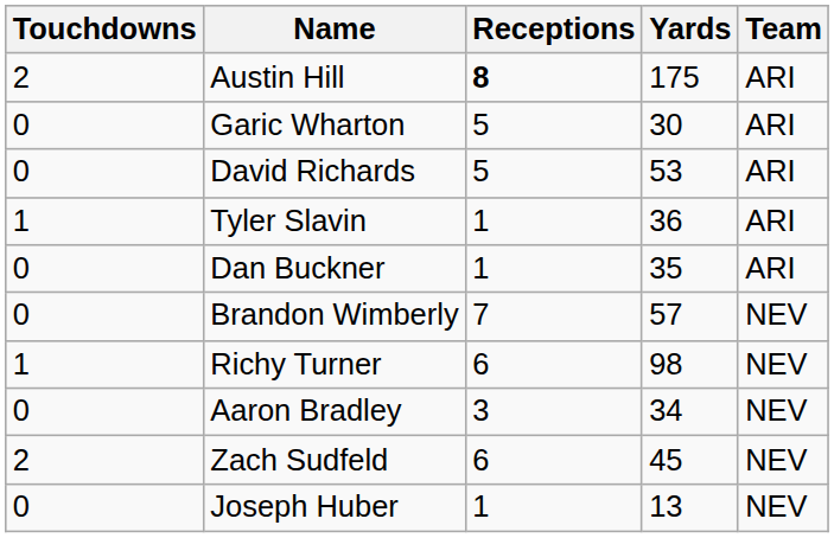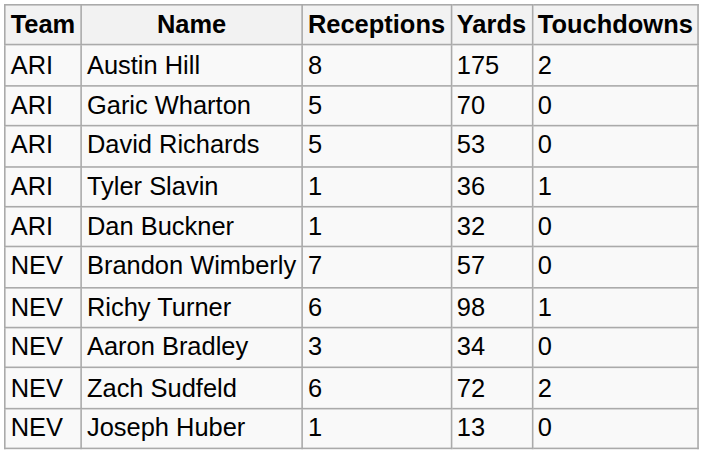columns swapped: Team <-> Touchdowns
Austin Hill | Receptions: bold -> normal
Garic Wharton | Yards: 30 -> 70
Dan Buckner | Yards: 35 -> 32
Zach Sudfeld | Yards: 45 -> 72
